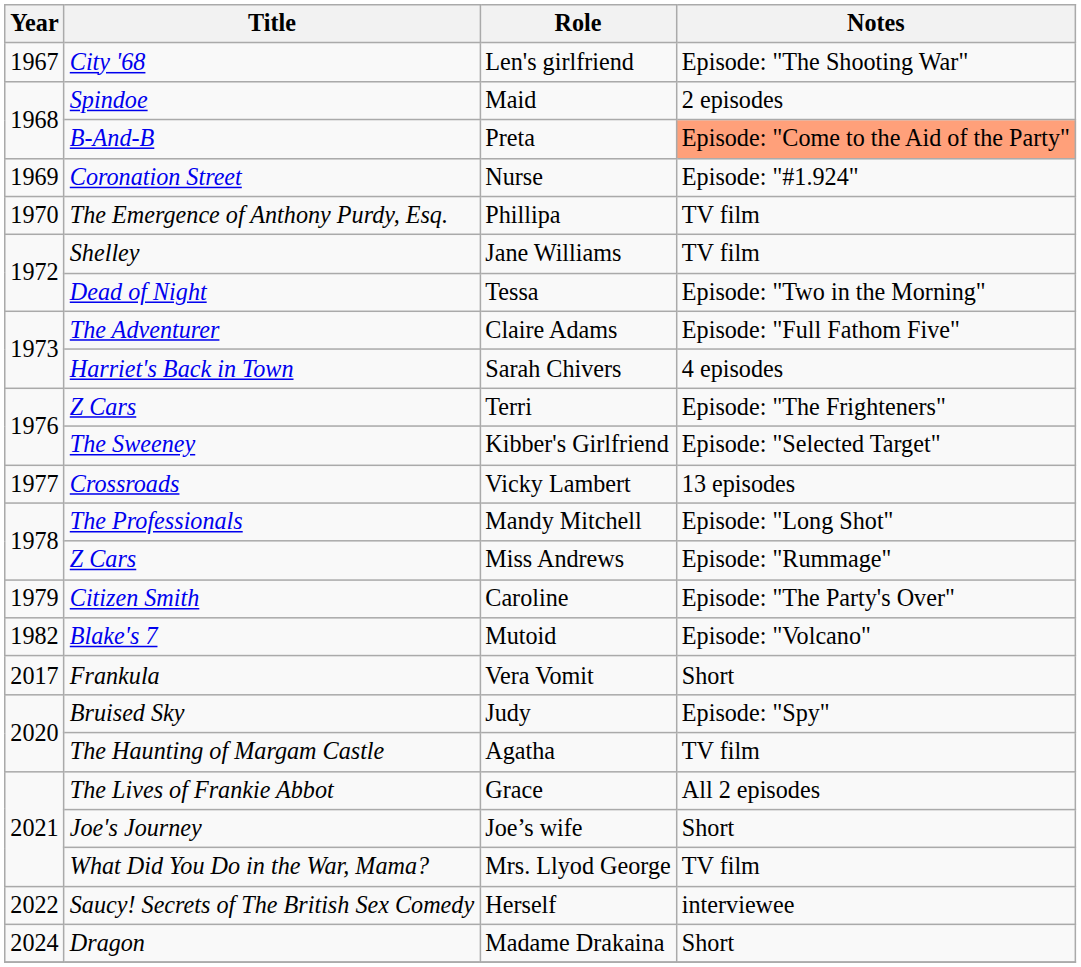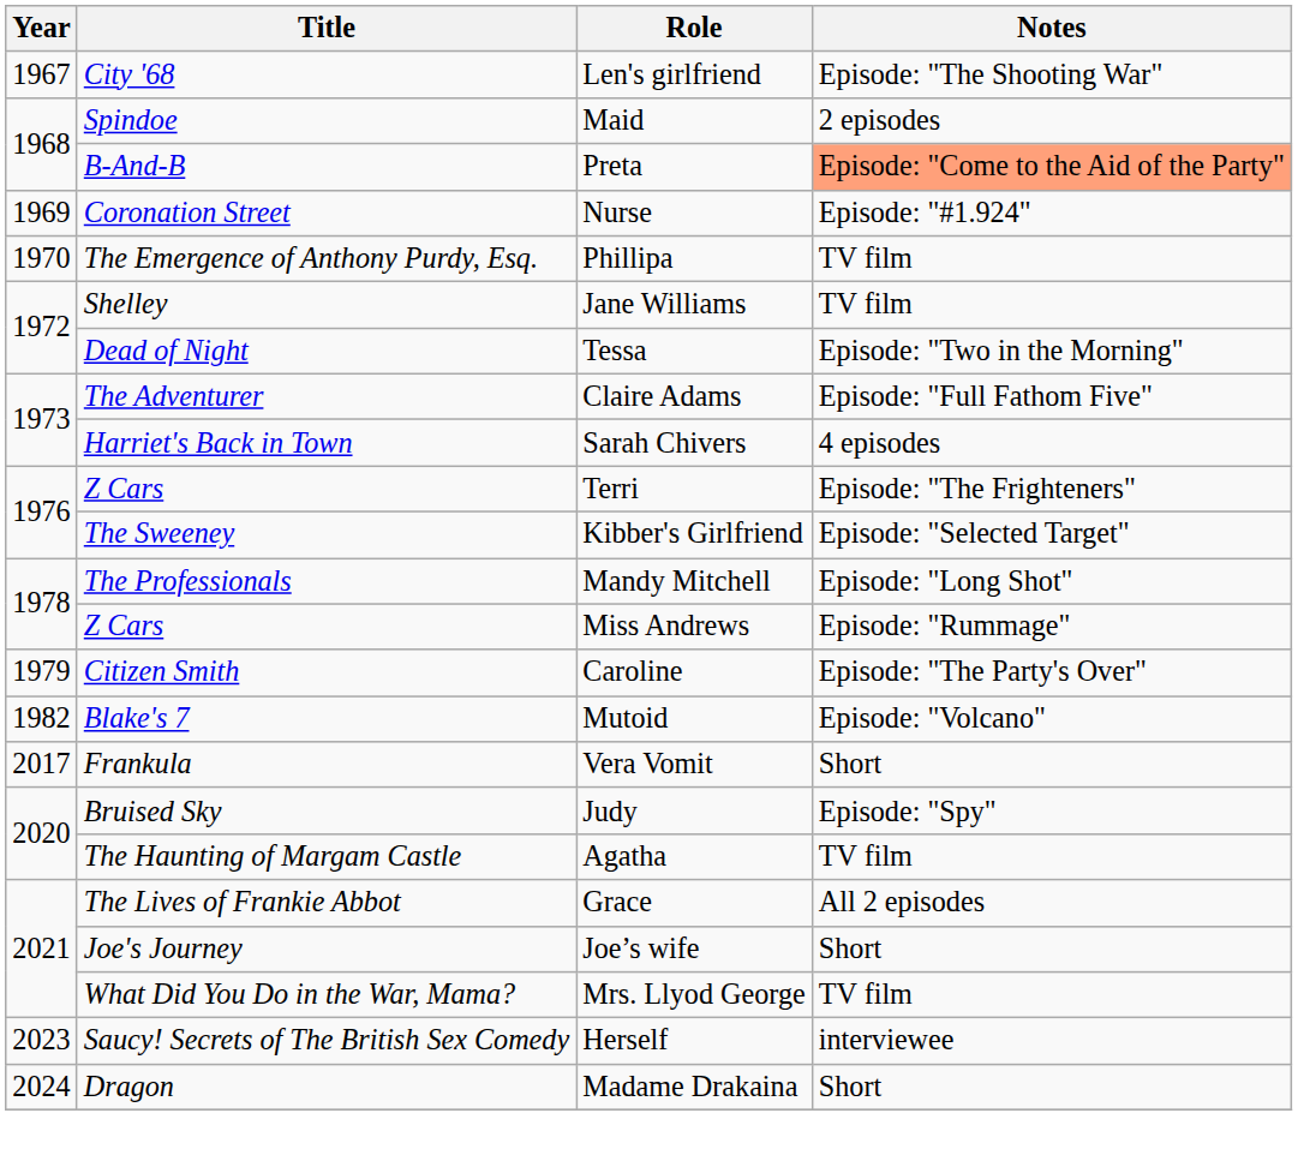- row: 1977 | Crossroads | Vicky Lambert | 13 episodes
Herself | Year: 2022 -> 2023
